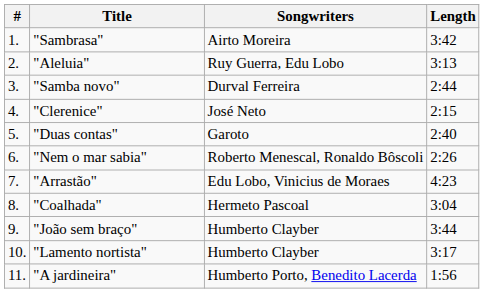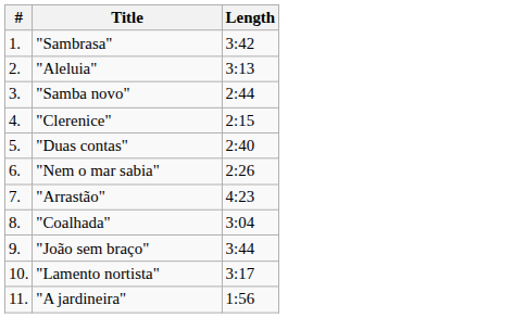- column: Songwriters | Airto Moreira | Ruy Guerra, Edu Lobo | Durval Ferreira | José Neto | Garoto | Roberto Menescal, Ronaldo Bôscoli | Edu Lobo, Vinicius de Moraes | Hermeto Pascoal | Humberto Clayber | Humberto Clayber | Humberto Porto, Benedito Lacerda
